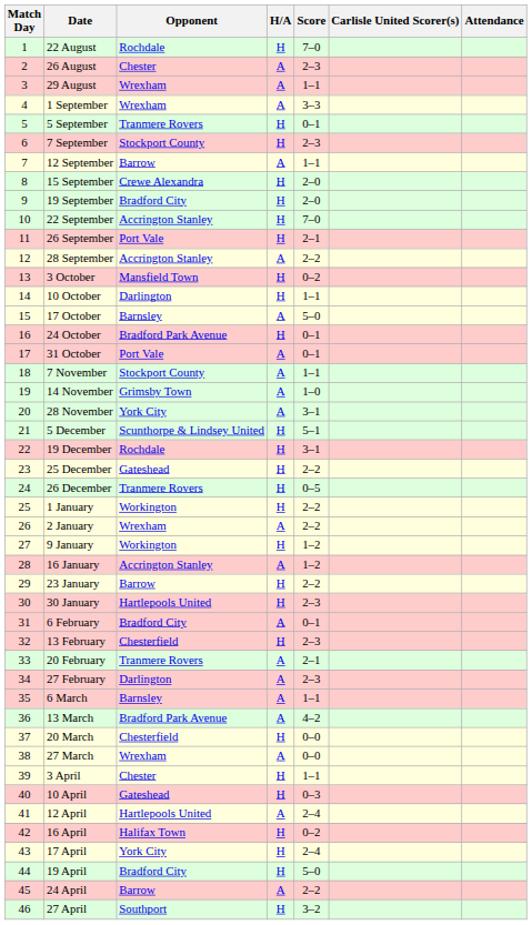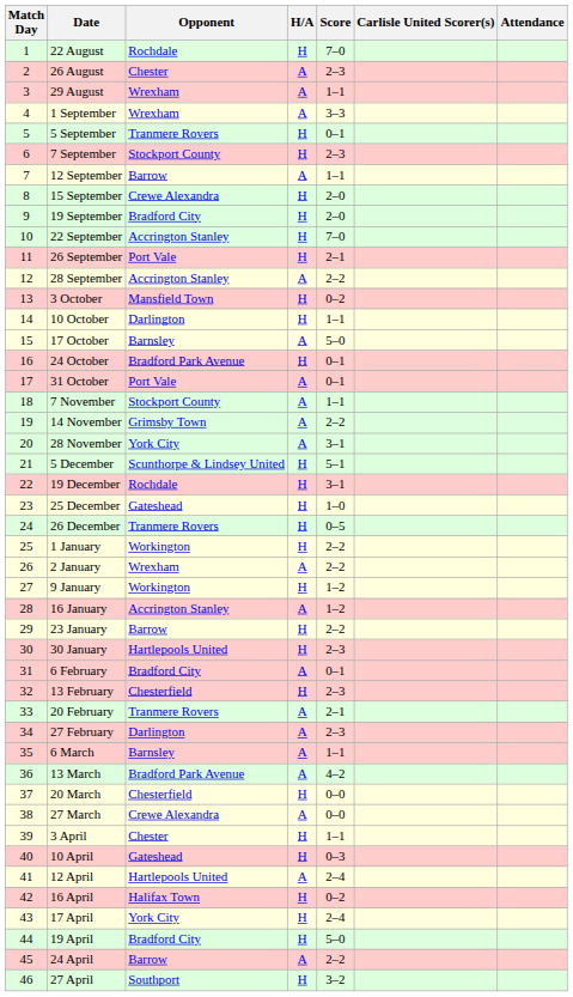14 November | Score: 1–0 -> 2–2
25 December | Score: 2–2 -> 1–0
27 March | Opponent: Wrexham -> Crewe Alexandra
